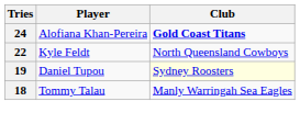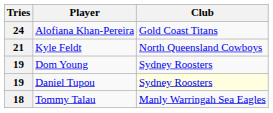Alofiana Khan-Pereira | Club: bold -> normal
Kyle Feldt | Tries: 22 -> 21
+ row: 19 | Dom Young | Sydney Roosters
